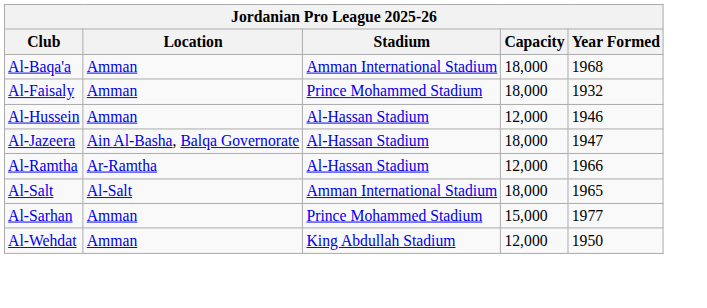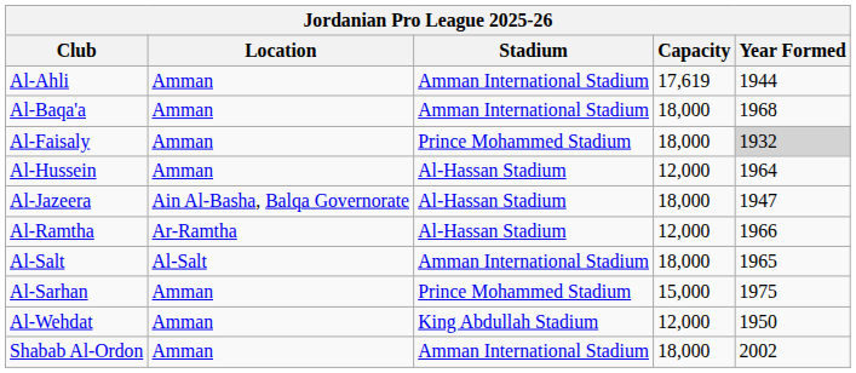+ row: Al-Ahli | Amman | Amman International Stadium | 17,619 | 1944
Al-Faisaly | Year Formed: no background -> lightgrey background
Al-Hussein | Year Formed: 1946 -> 1964
Al-Sarhan | Year Formed: 1977 -> 1975
+ row: Shabab Al-Ordon | Amman | Amman International Stadium | 18,000 | 2002
